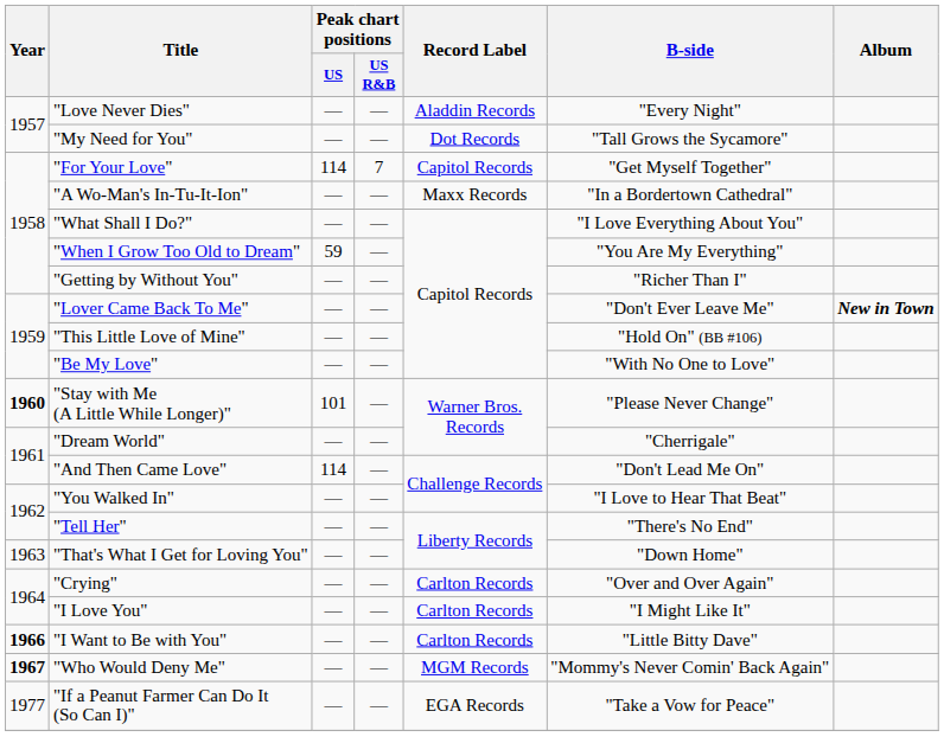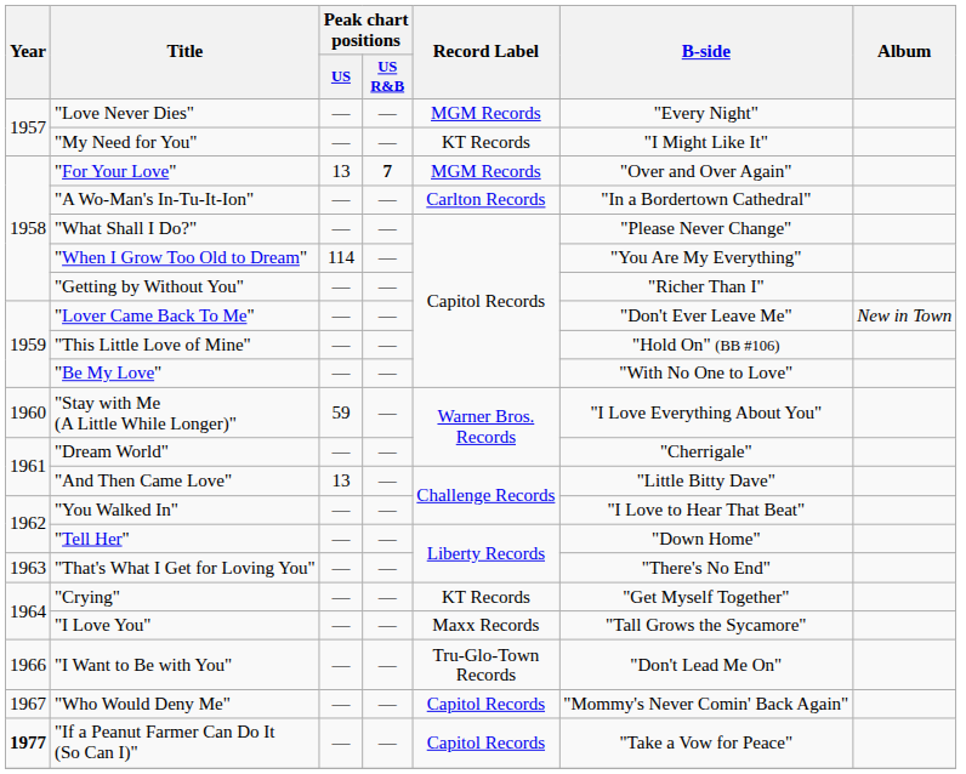"Love Never Dies" | Record Label: Aladdin Records -> MGM Records
"My Need for You" | Record Label: Dot Records -> KT Records
"My Need for You" | B-side: "Tall Grows the Sycamore" -> "I Might Like It"
"For Your Love" | Peak chart positions / US: 114 -> 13
"For Your Love" | Peak chart positions / US R&B: normal -> bold
"For Your Love" | Record Label: Capitol Records -> MGM Records
"For Your Love" | B-side: "Get Myself Together" -> "Over and Over Again"
"A Wo-Man's In-Tu-It-Ion" | Record Label: Maxx Records -> Carlton Records
"What Shall I Do?" | B-side: "I Love Everything About You" -> "Please Never Change"
"When I Grow Too Old to Dream" | Peak chart positions / US: 59 -> 114
"Lover Came Back To Me" | Album: bold -> normal
"Stay with Me (A Little While Longer)" | Year: bold -> normal
"Stay with Me (A Little While Longer)" | Peak chart positions / US: 101 -> 59
"Stay with Me (A Little While Longer)" | B-side: "Please Never Change" -> "I Love Everything About You"
"And Then Came Love" | Peak chart positions / US: 114 -> 13
"And Then Came Love" | B-side: "Don't Lead Me On" -> "Little Bitty Dave"
"Tell Her" | B-side: "There's No End" -> "Down Home"
"That's What I Get for Loving You" | B-side: "Down Home" -> "There's No End"
"Crying" | Record Label: Carlton Records -> KT Records
"Crying" | B-side: "Over and Over Again" -> "Get Myself Together"
"I Love You" | Record Label: Carlton Records -> Maxx Records
"I Love You" | B-side: "I Might Like It" -> "Tall Grows the Sycamore"
"I Want to Be with You" | Year: bold -> normal
"I Want to Be with You" | Record Label: Carlton Records -> Tru-Glo-Town Records
"I Want to Be with You" | B-side: "Little Bitty Dave" -> "Don't Lead Me On"
"Who Would Deny Me" | Year: bold -> normal
"Who Would Deny Me" | Record Label: MGM Records -> Capitol Records
"If a Peanut Farmer Can Do It (So Can I)" | Year: normal -> bold
"If a Peanut Farmer Can Do It (So Can I)" | Record Label: EGA Records -> Capitol Records
